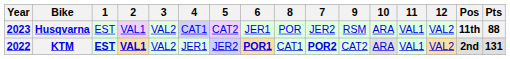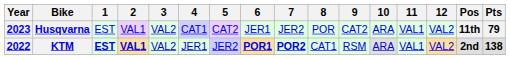columns swapped: 7 <-> 8
Husqvarna | 9: RSM -> CAT2
Husqvarna | Pts: 88 -> 79
KTM | 9: CAT2 -> RSM
KTM | Pts: 131 -> 138
